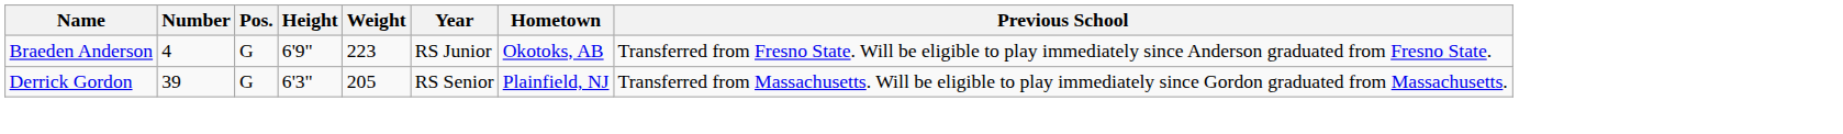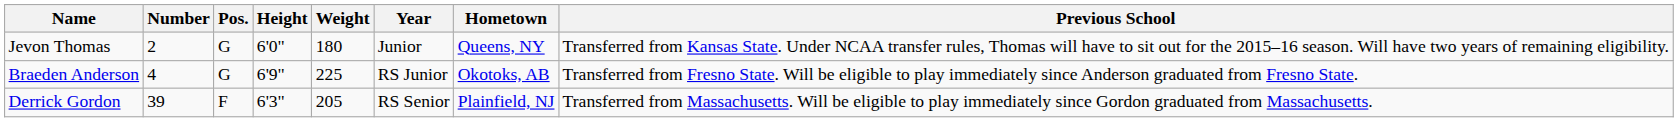+ row: Jevon Thomas | 2 | G | 6'0" | 180 | Junior | Queens, NY | Transferred from Kansas State. Under NCAA transfer rules, Thomas will have to sit out for the 2015–16 season. Will have two years of remaining eligibility.
Braeden Anderson | Weight: 223 -> 225
Derrick Gordon | Pos.: G -> F
